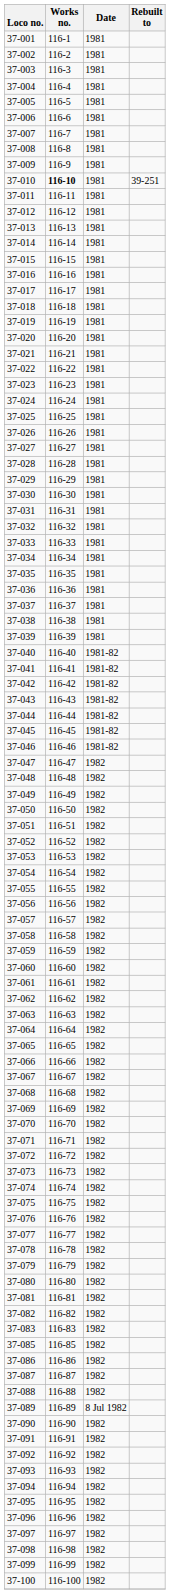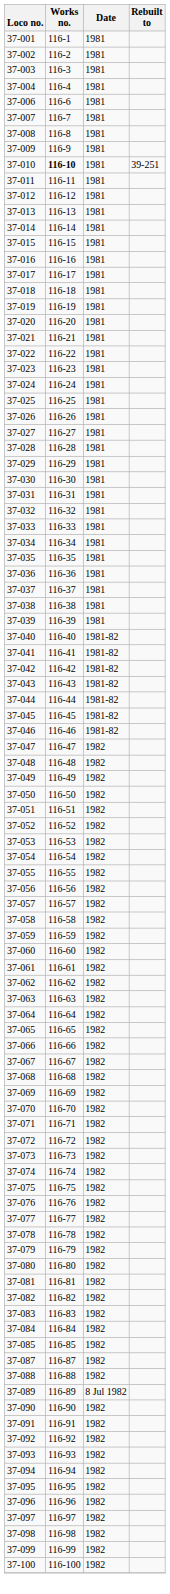- row: 37-005 | 116-5 | 1981
+ row: 37-084 | 116-84 | 1982
- row: 37-086 | 116-86 | 1982
